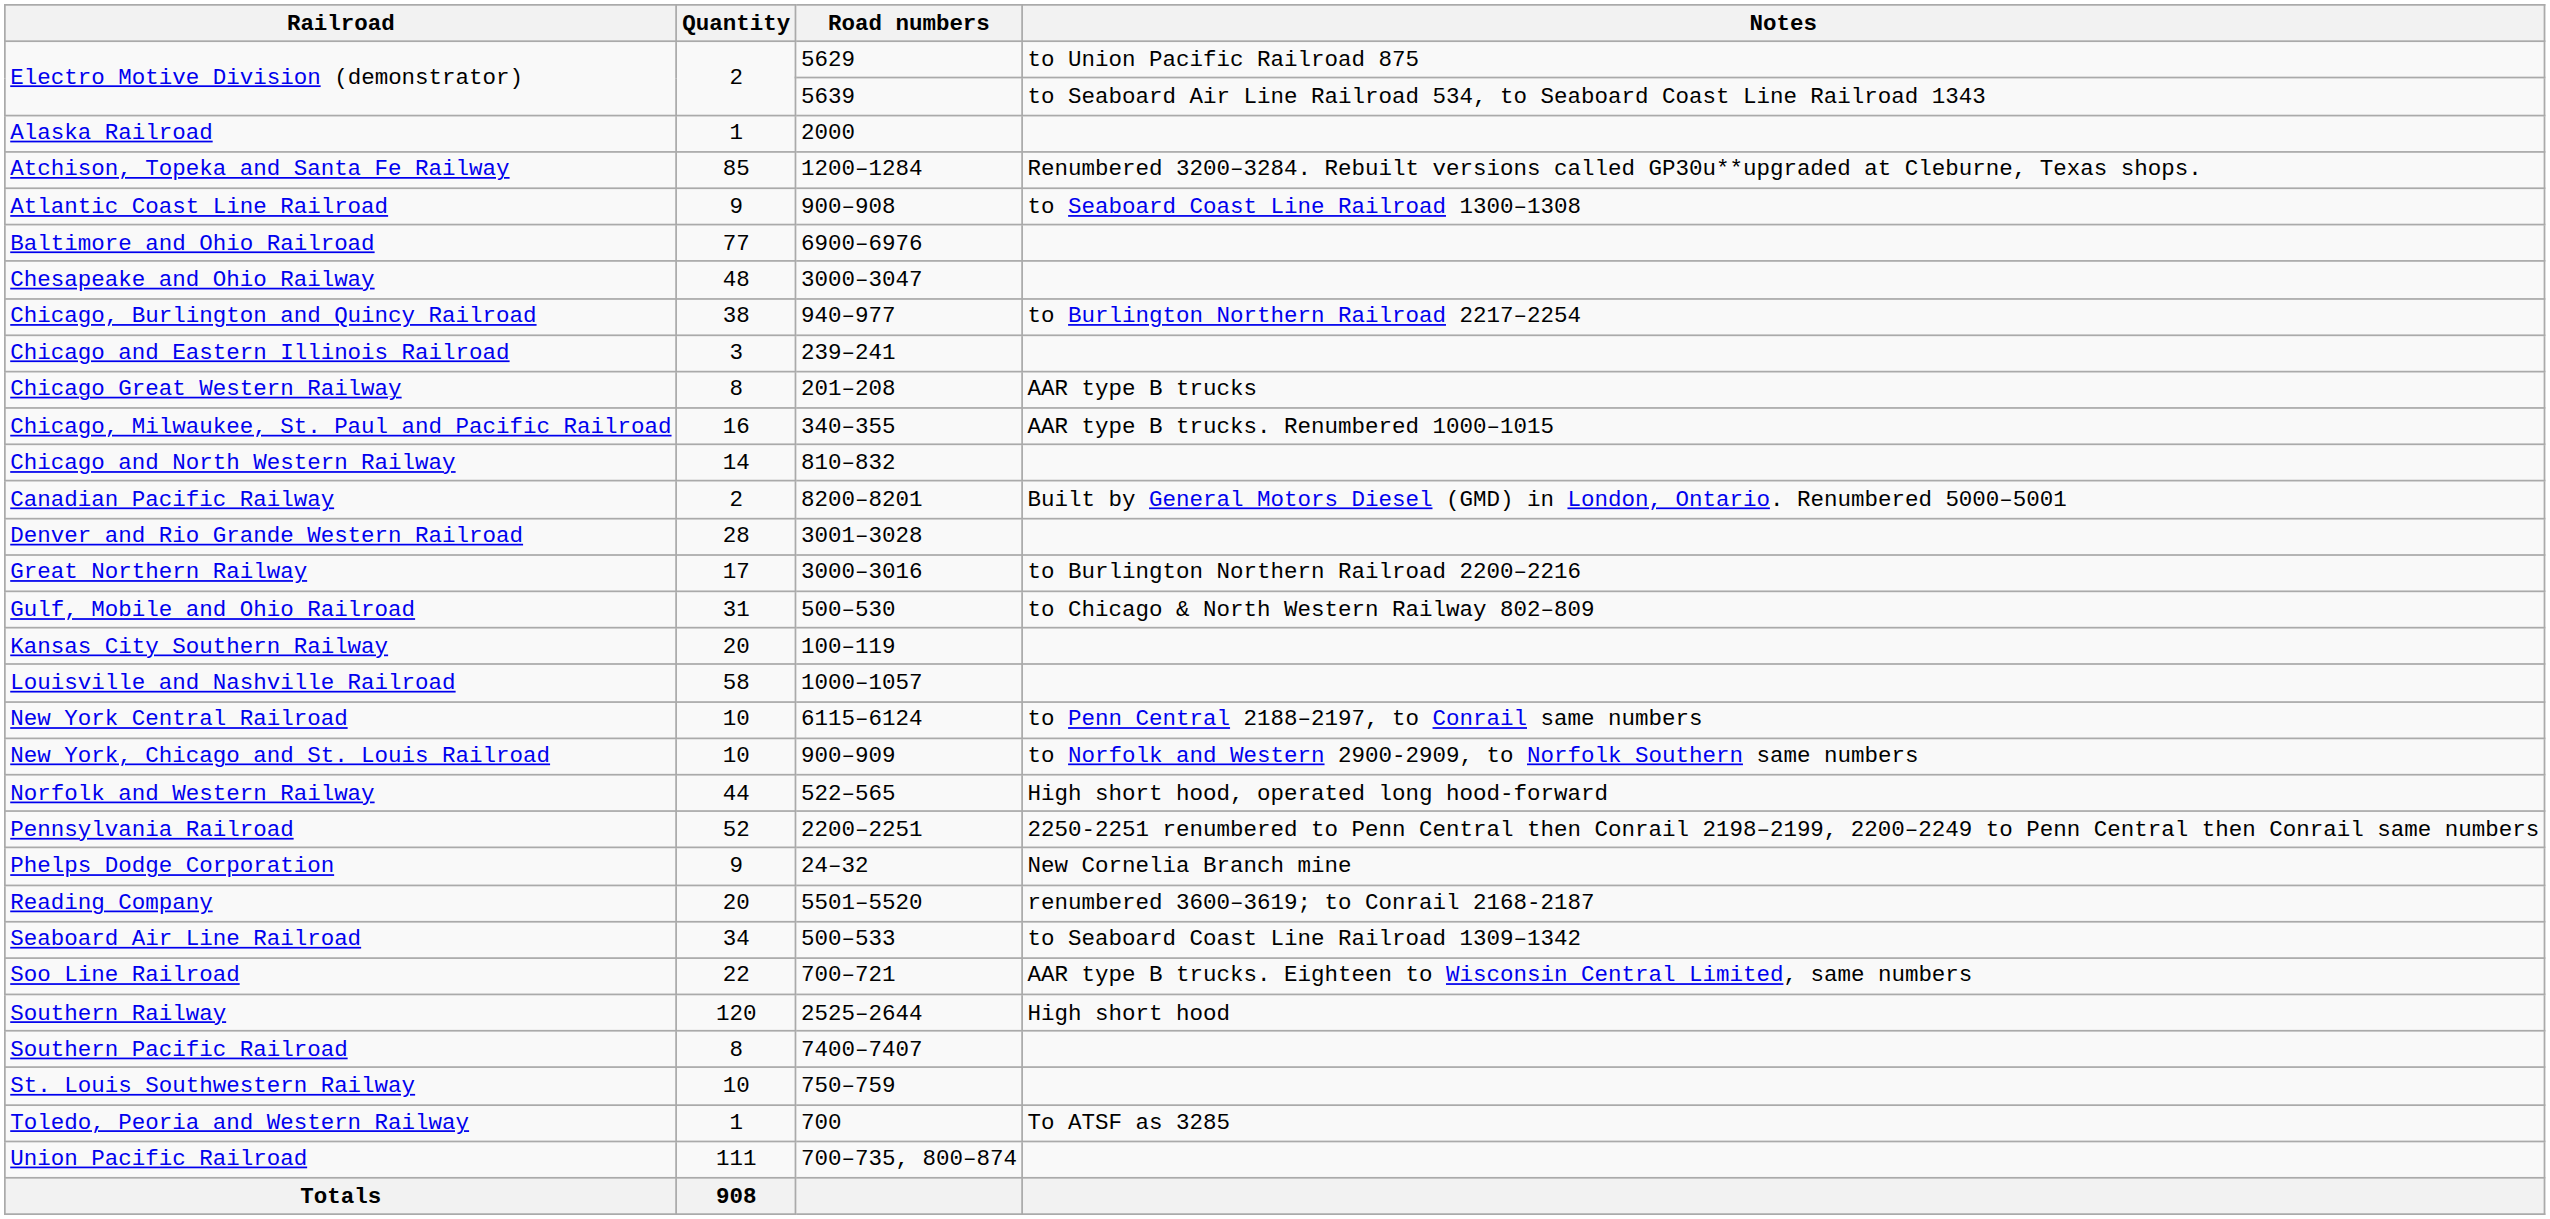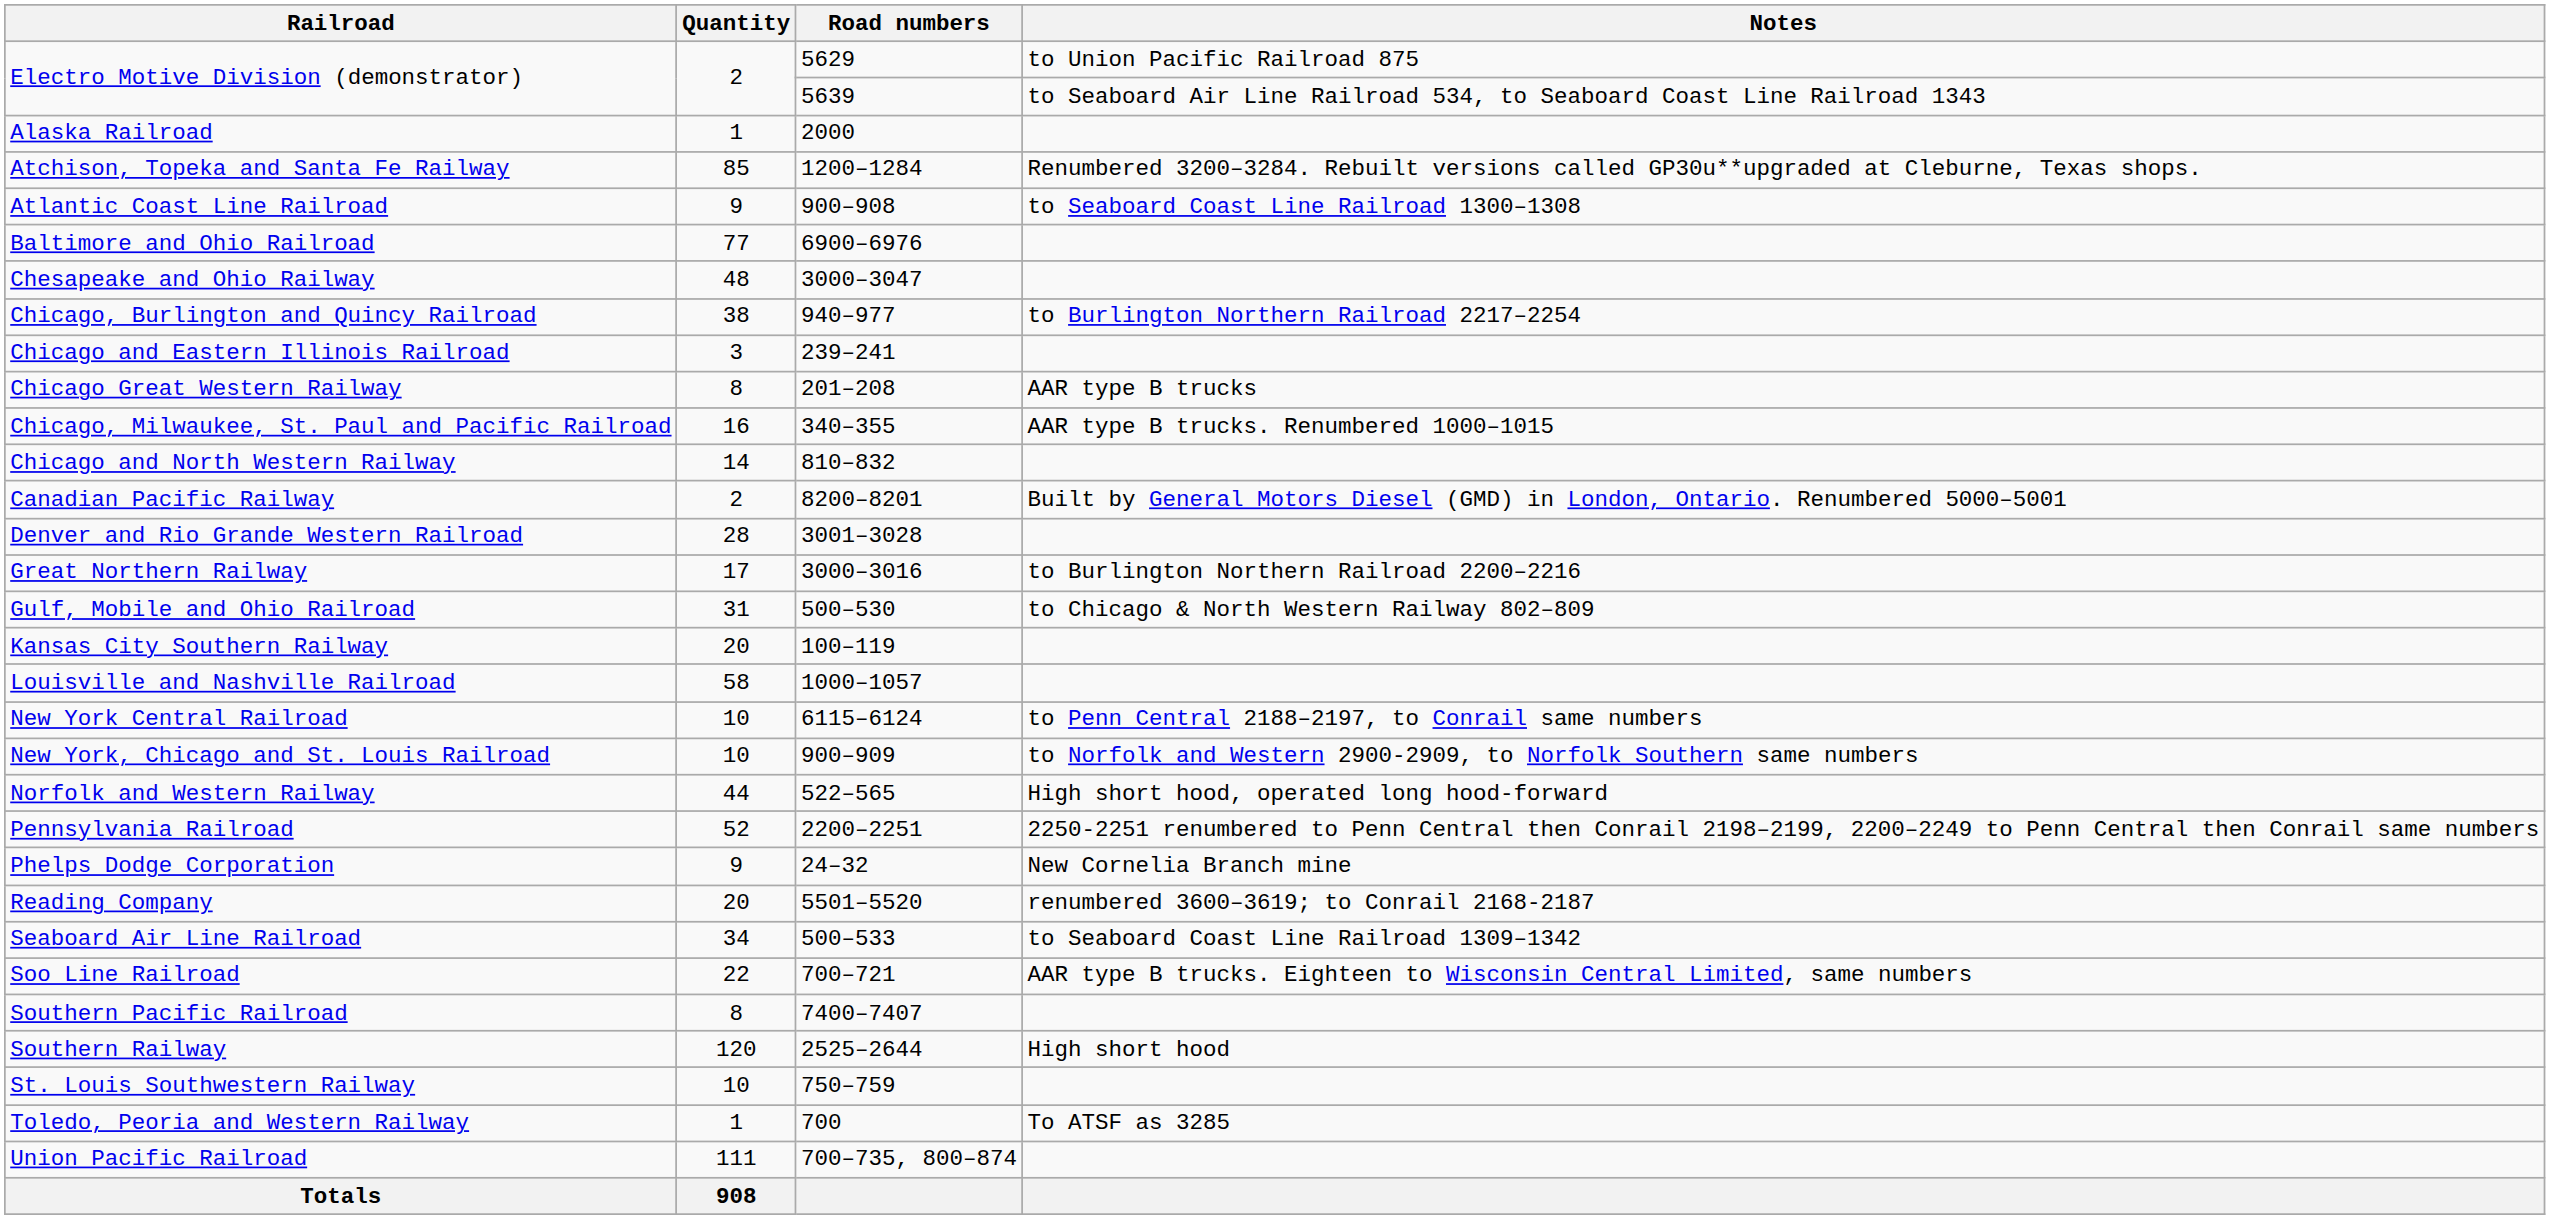rows swapped: Southern Pacific Railroad <-> Southern Railway
